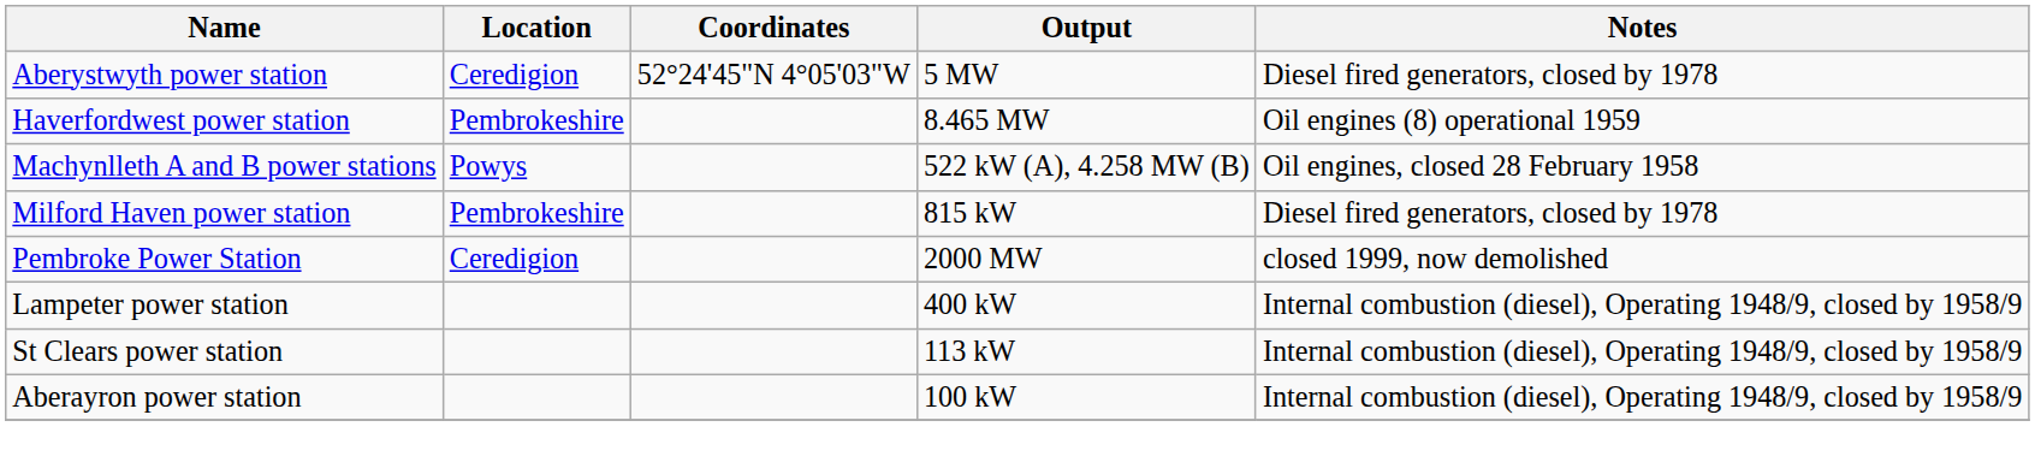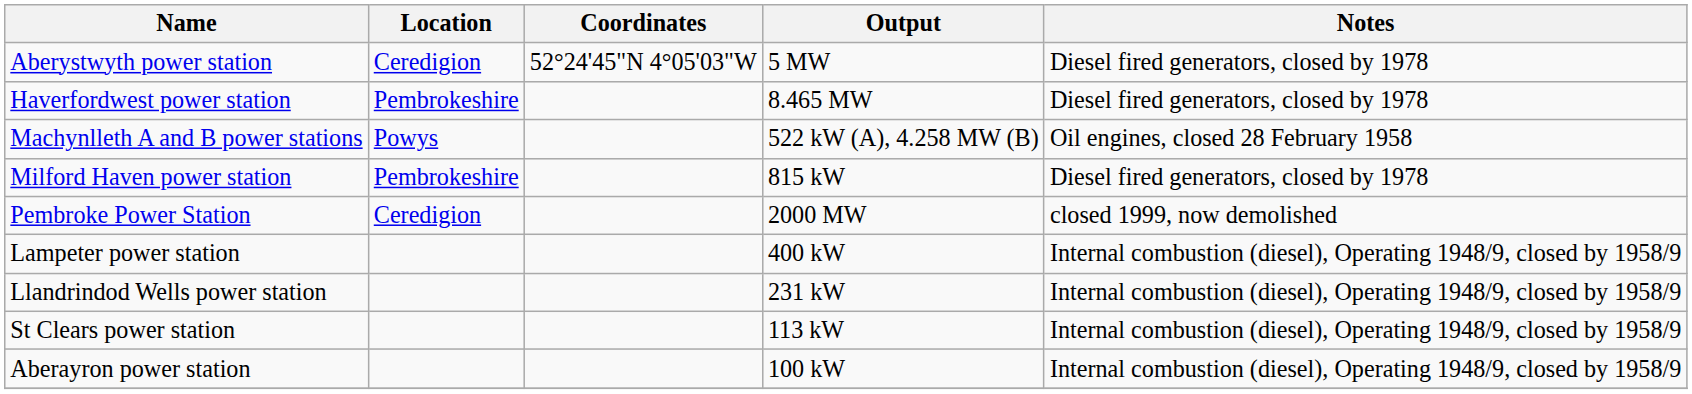Haverfordwest power station | Notes: Oil engines (8) operational 1959 -> Diesel fired generators, closed by 1978
+ row: Llandrindod Wells power station | 231 kW | Internal combustion (diesel), Operating 1948/9, closed by 1958/9
